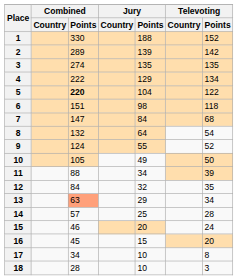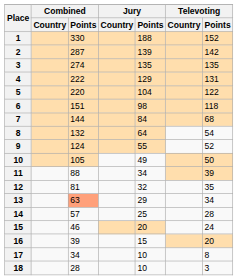2 | Combined / Points: 289 -> 287
4 | Televoting / Points: 134 -> 131
5 | Combined / Points: bold -> normal
7 | Combined / Points: 147 -> 144
12 | Combined / Points: 84 -> 81
16 | Combined / Points: 45 -> 39
